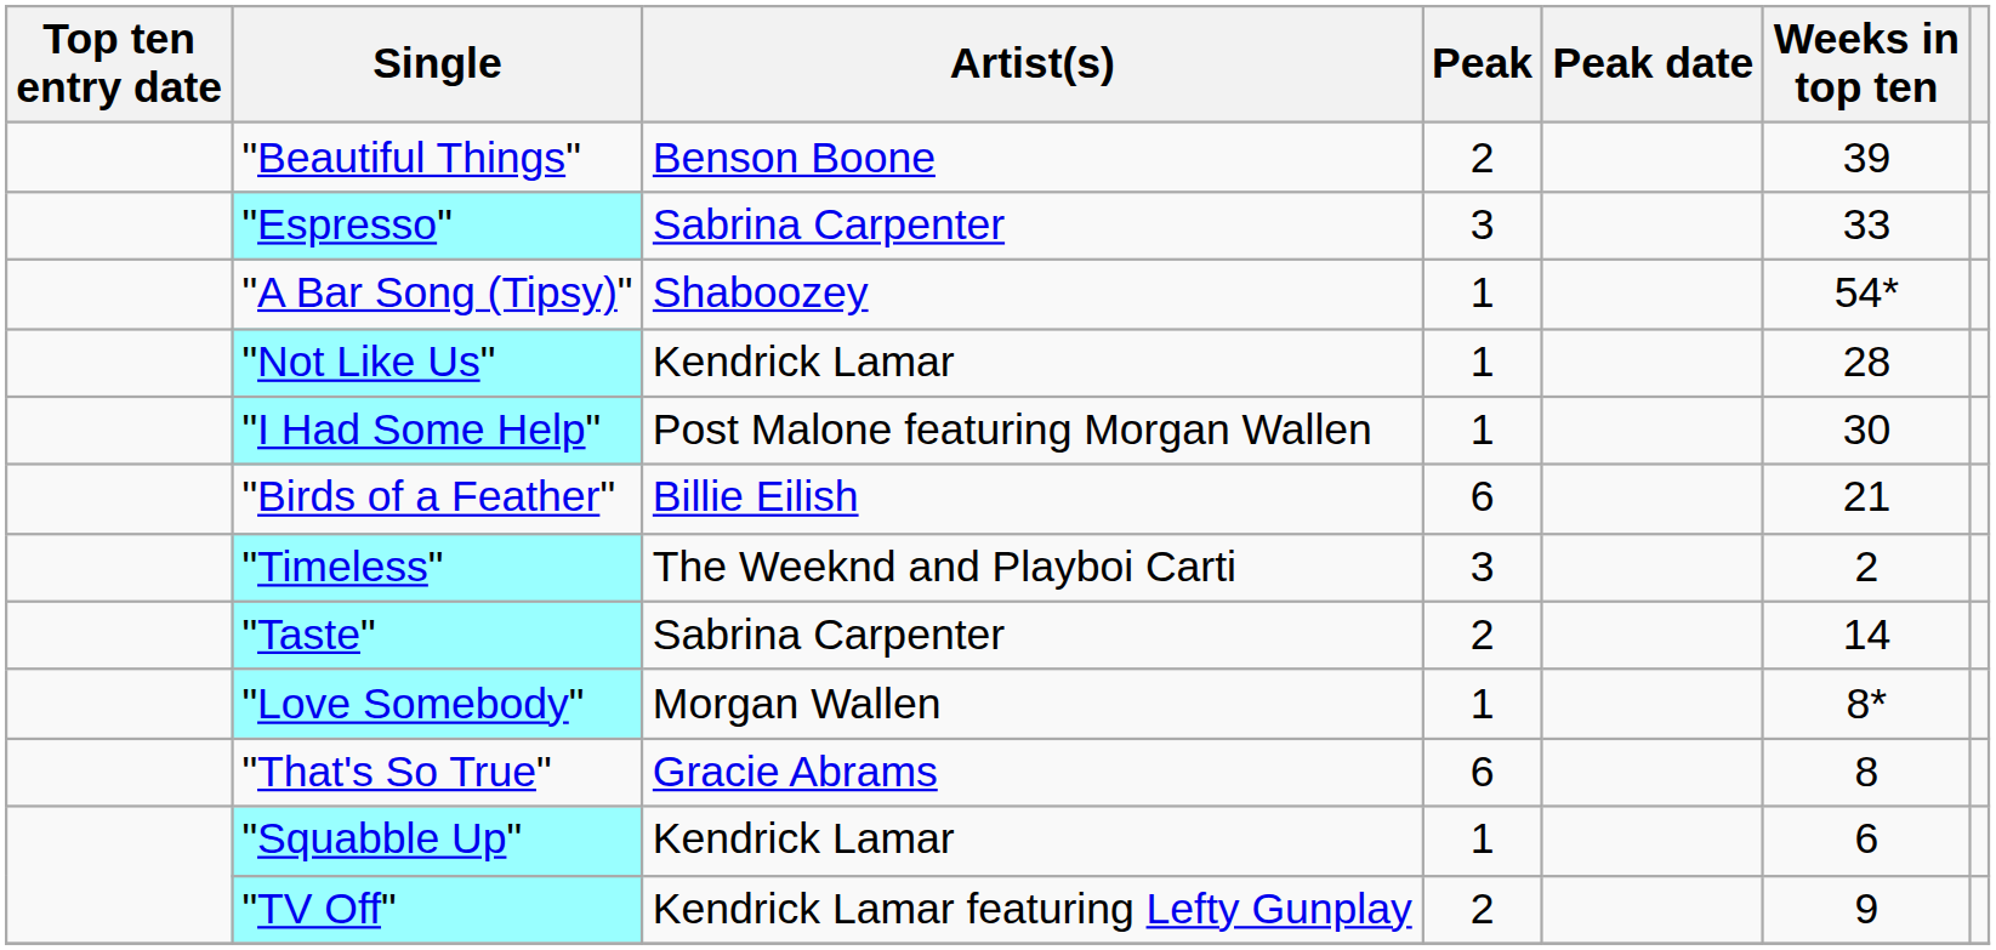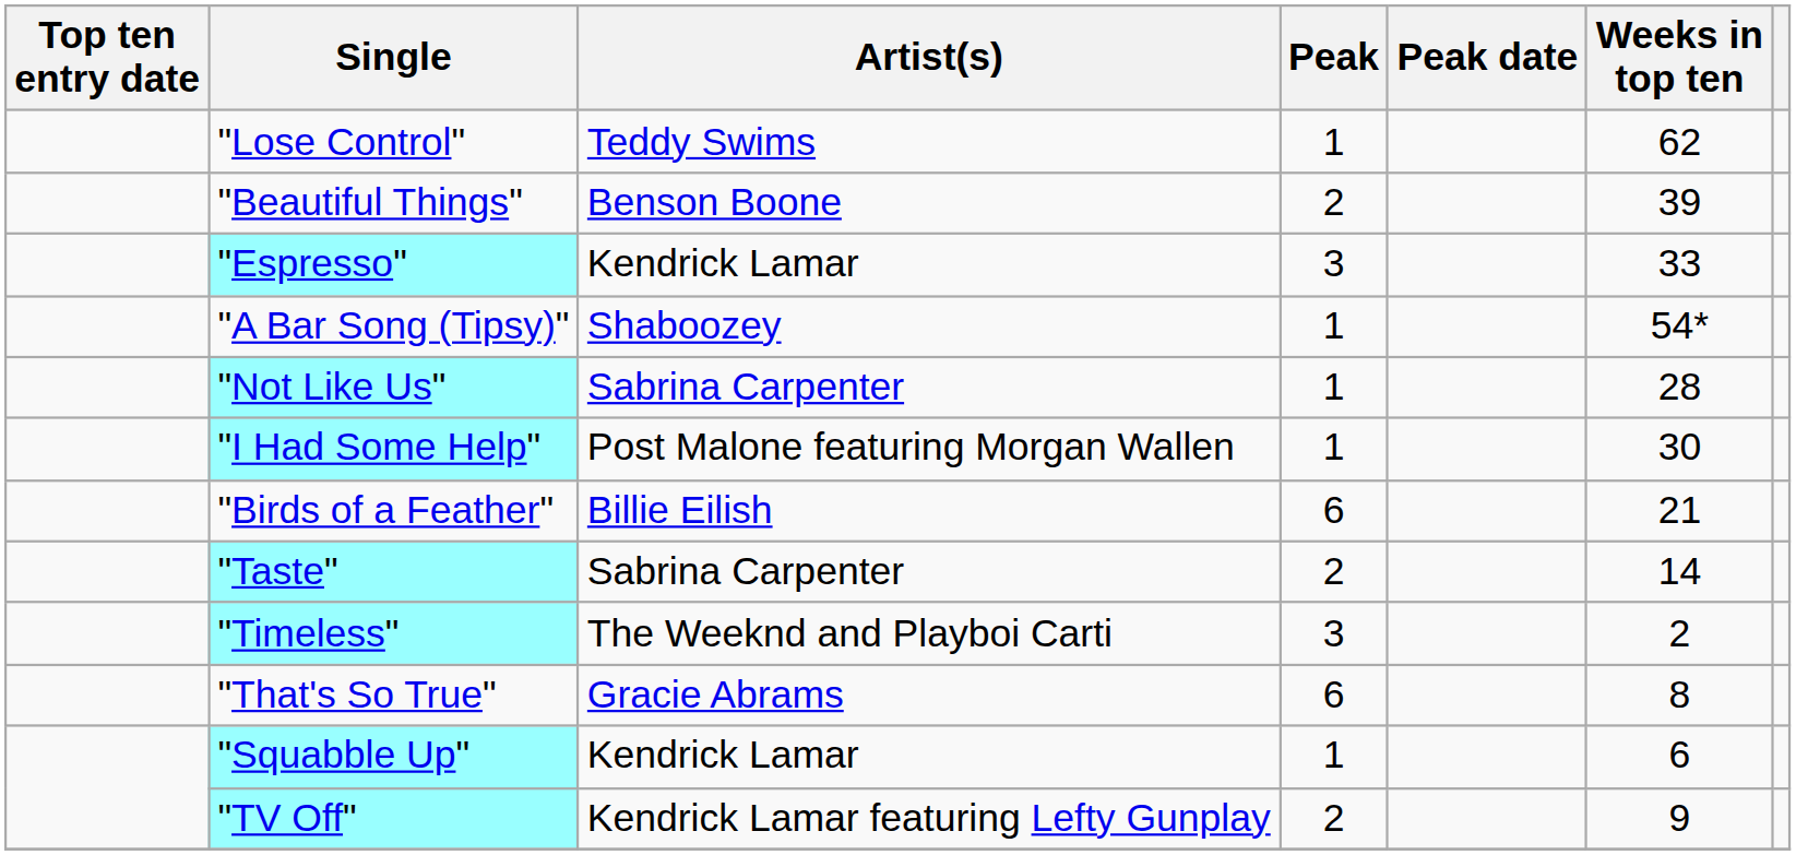+ row: "Lose Control" | Teddy Swims | 1 | 62
"Espresso" | Artist(s): Sabrina Carpenter -> Kendrick Lamar
"Not Like Us" | Artist(s): Kendrick Lamar -> Sabrina Carpenter
rows swapped: "Taste" <-> "Timeless"
- row: "Love Somebody" | Morgan Wallen | 1 | 8*
